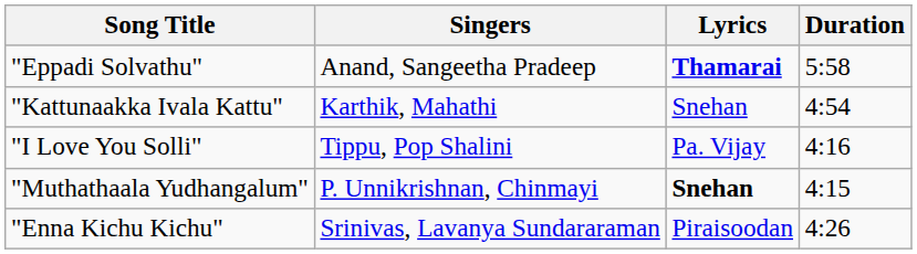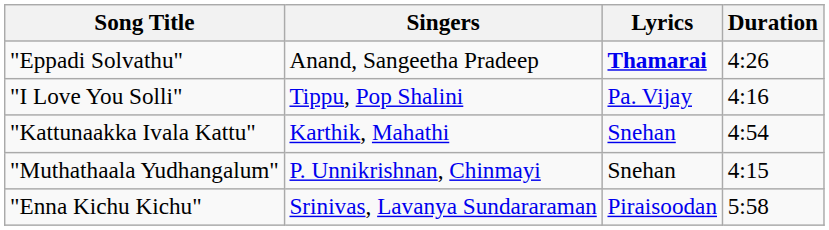"Eppadi Solvathu" | Duration: 5:58 -> 4:26
rows swapped: "Kattunaakka Ivala Kattu" <-> "I Love You Solli"
"Muthathaala Yudhangalum" | Lyrics: bold -> normal
"Enna Kichu Kichu" | Duration: 4:26 -> 5:58
